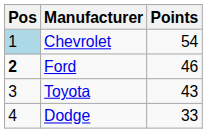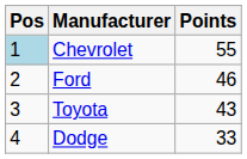Chevrolet | Points: 54 -> 55
Ford | Pos: bold -> normal
